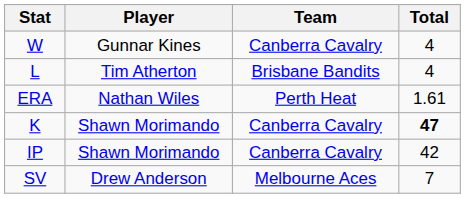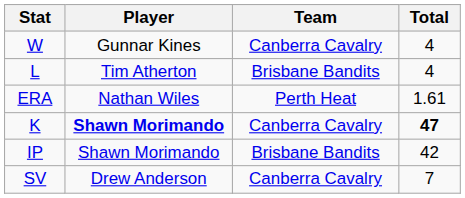K | Player: normal -> bold
IP | Team: Canberra Cavalry -> Brisbane Bandits
SV | Team: Melbourne Aces -> Canberra Cavalry
